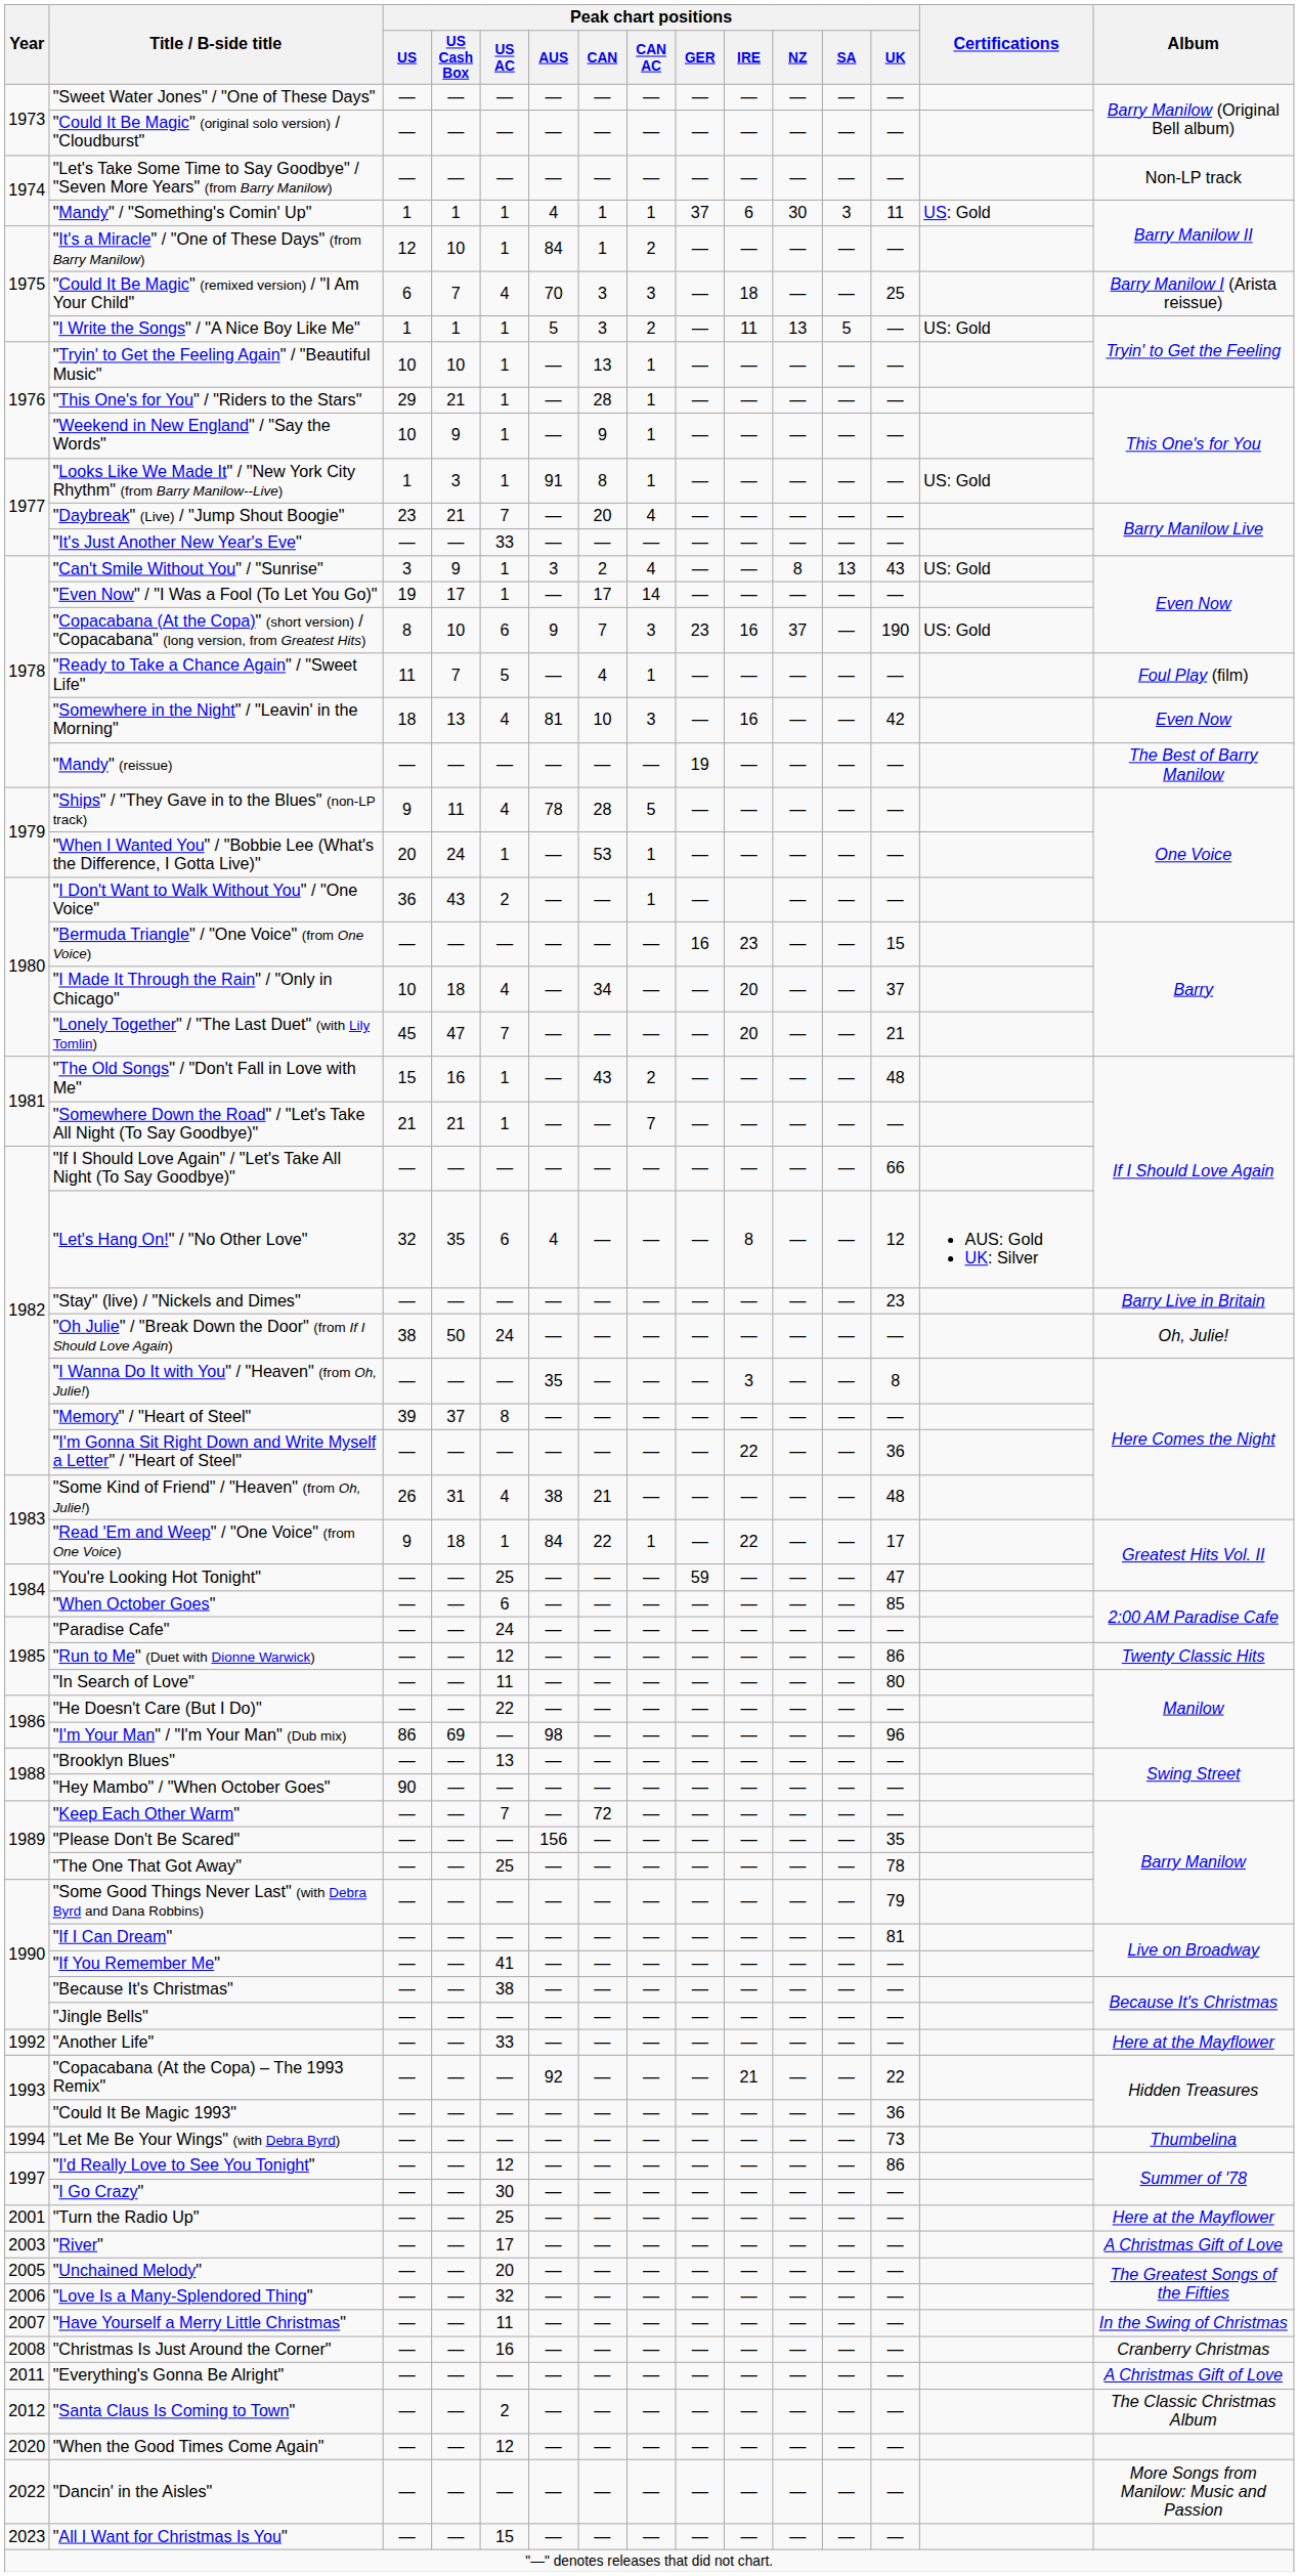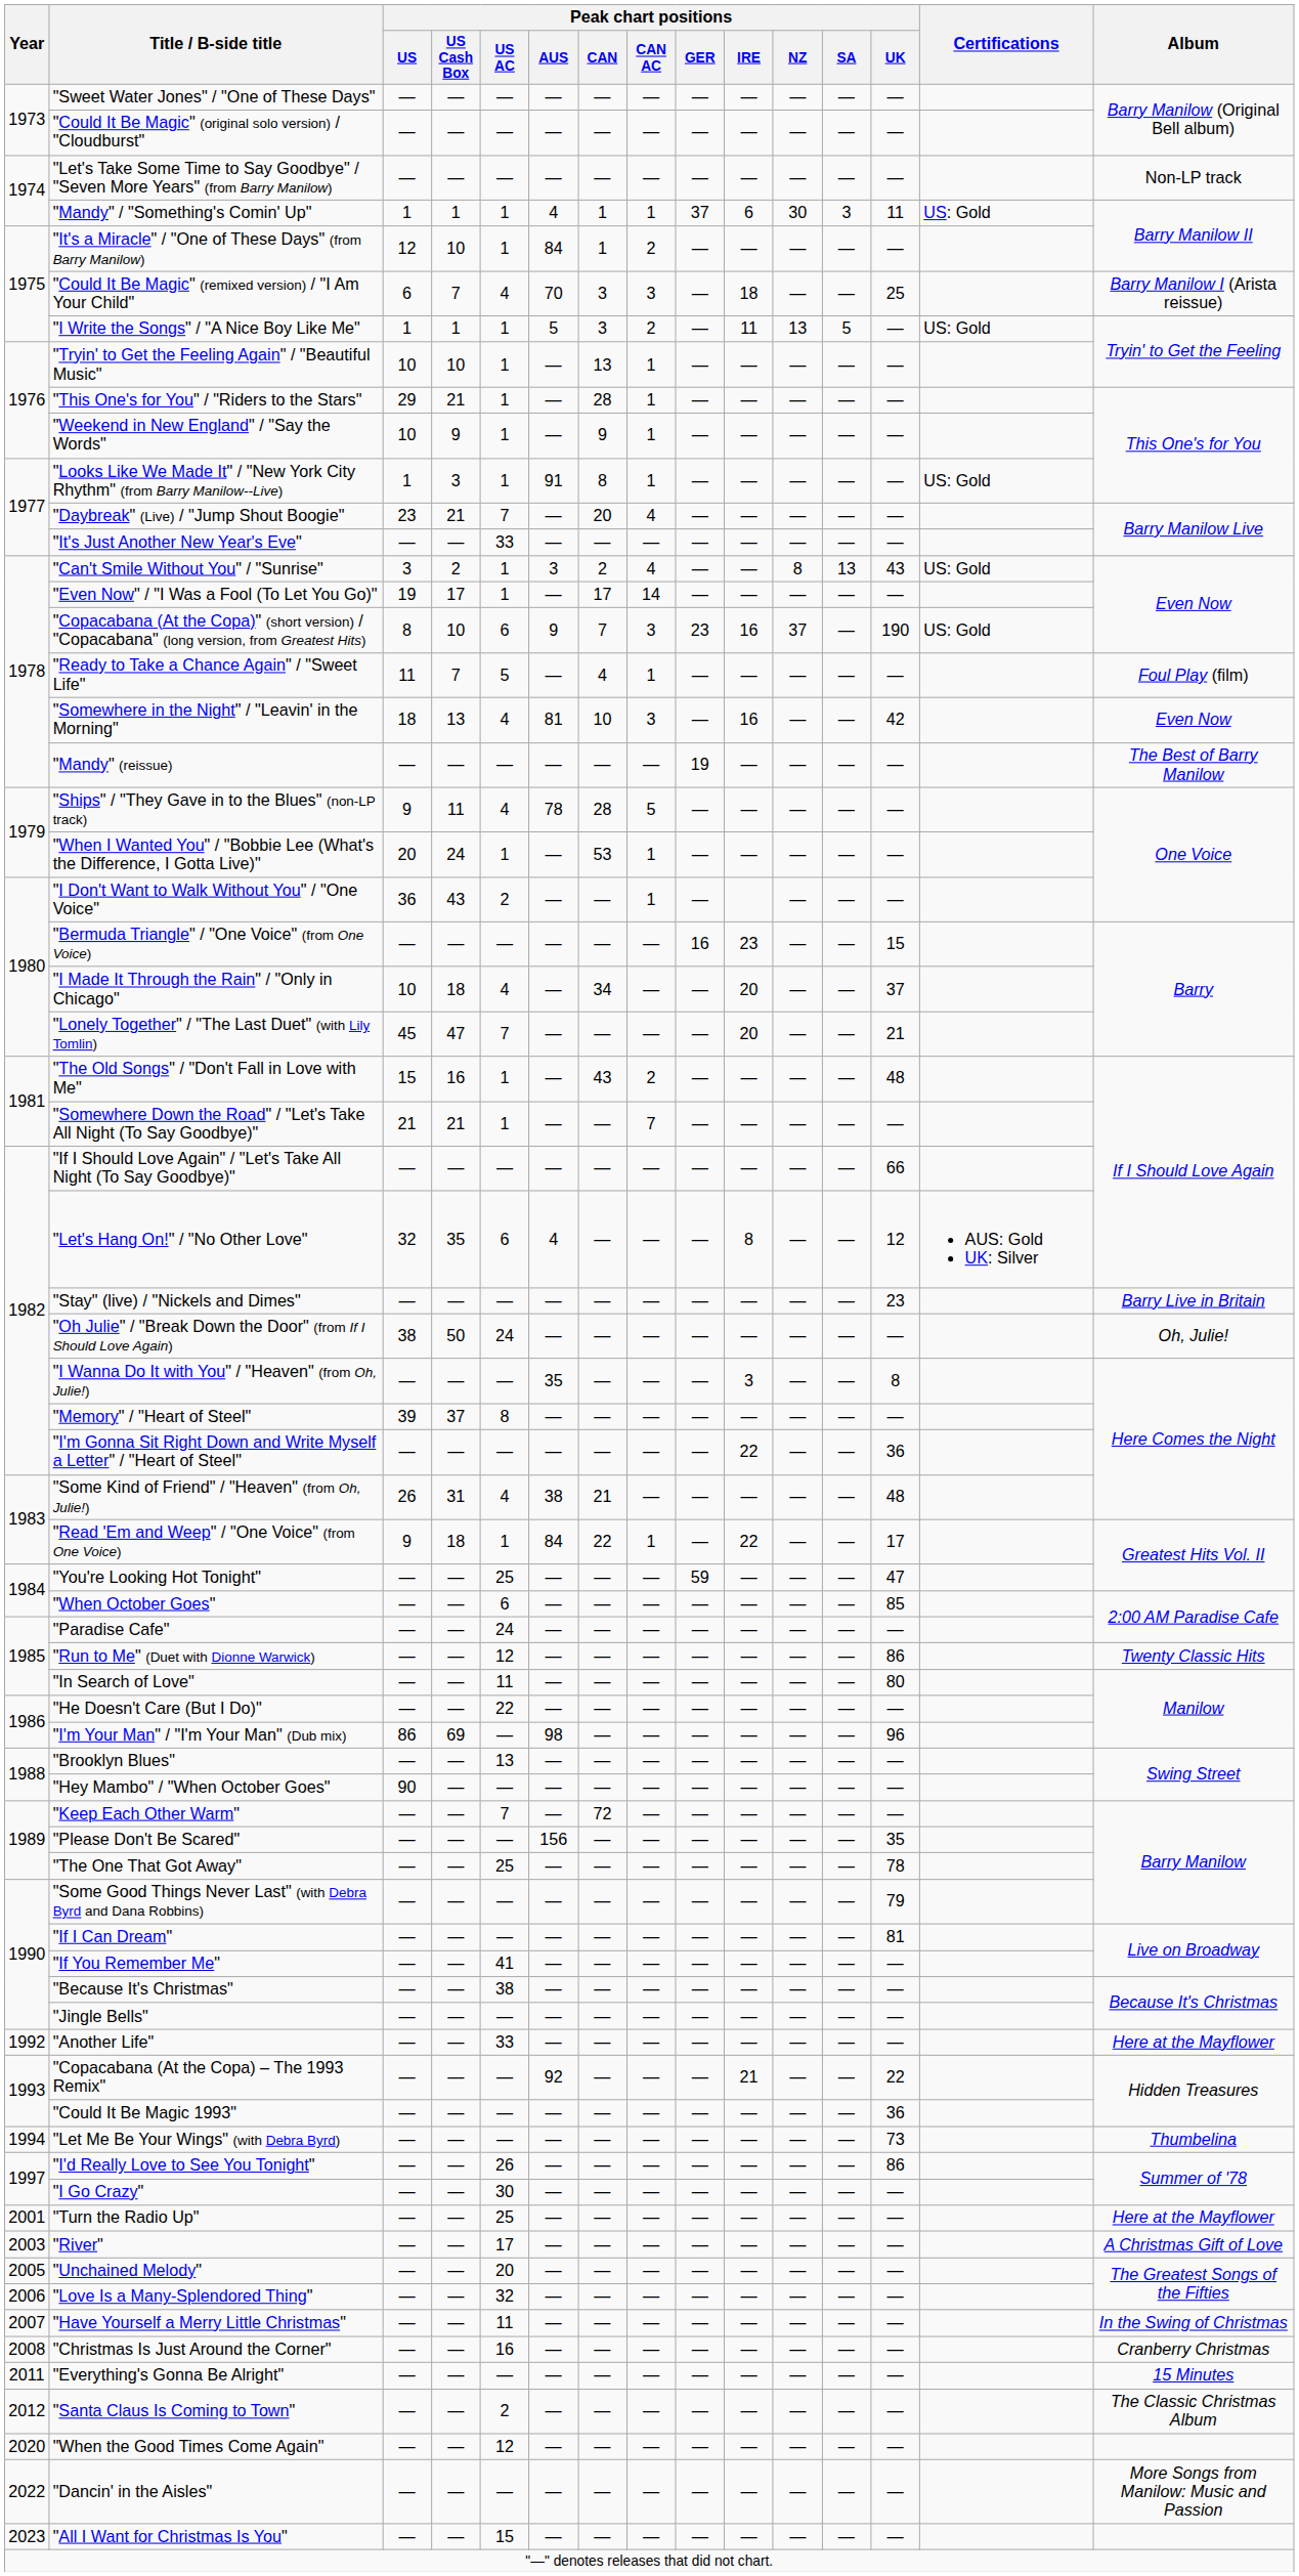"Can't Smile Without You" / "Sunrise" | Peak chart positions / US Cash Box: 9 -> 2
"I'd Really Love to See You Tonight" | Peak chart positions / US AC: 12 -> 26
"Everything's Gonna Be Alright" | Album: A Christmas Gift of Love -> 15 Minutes
